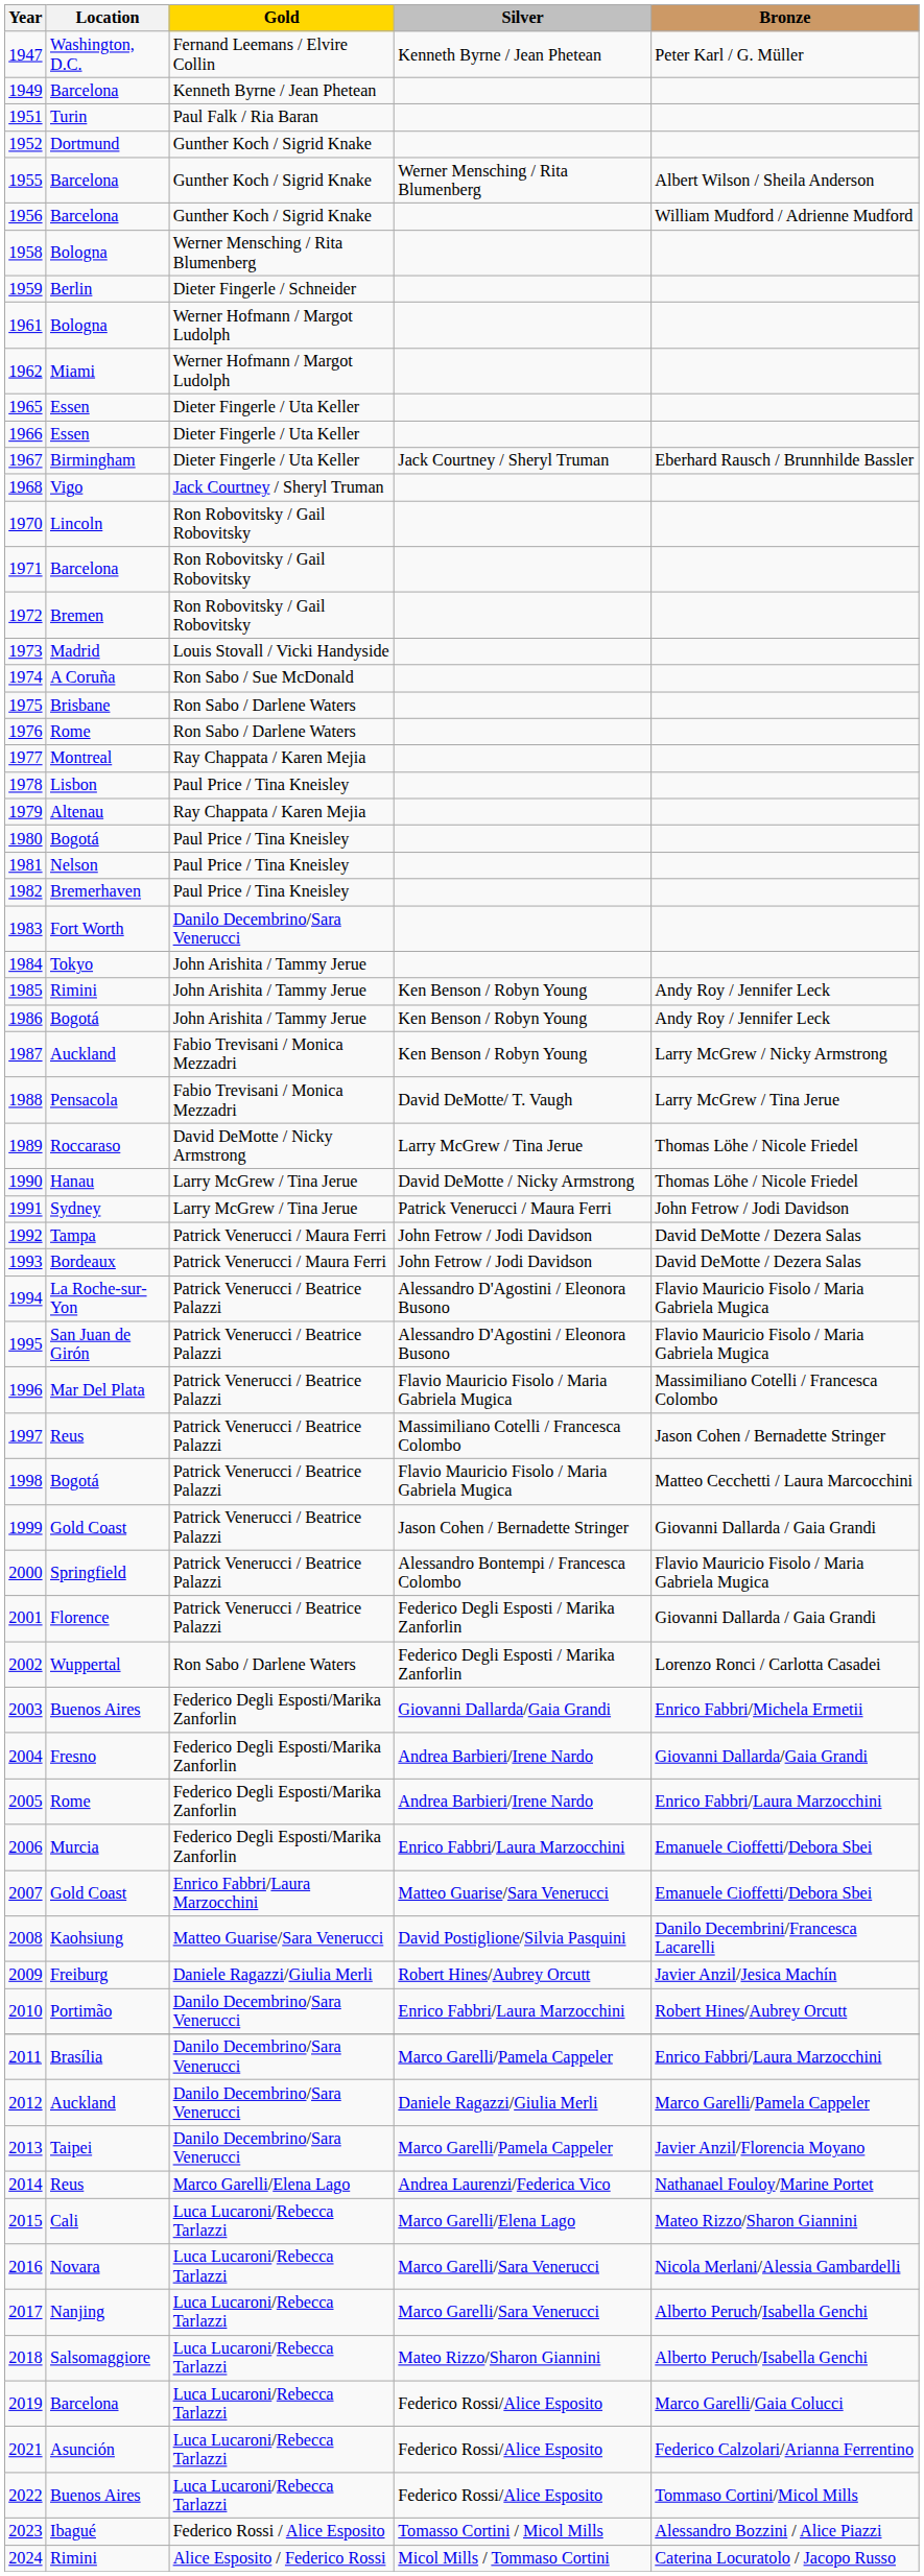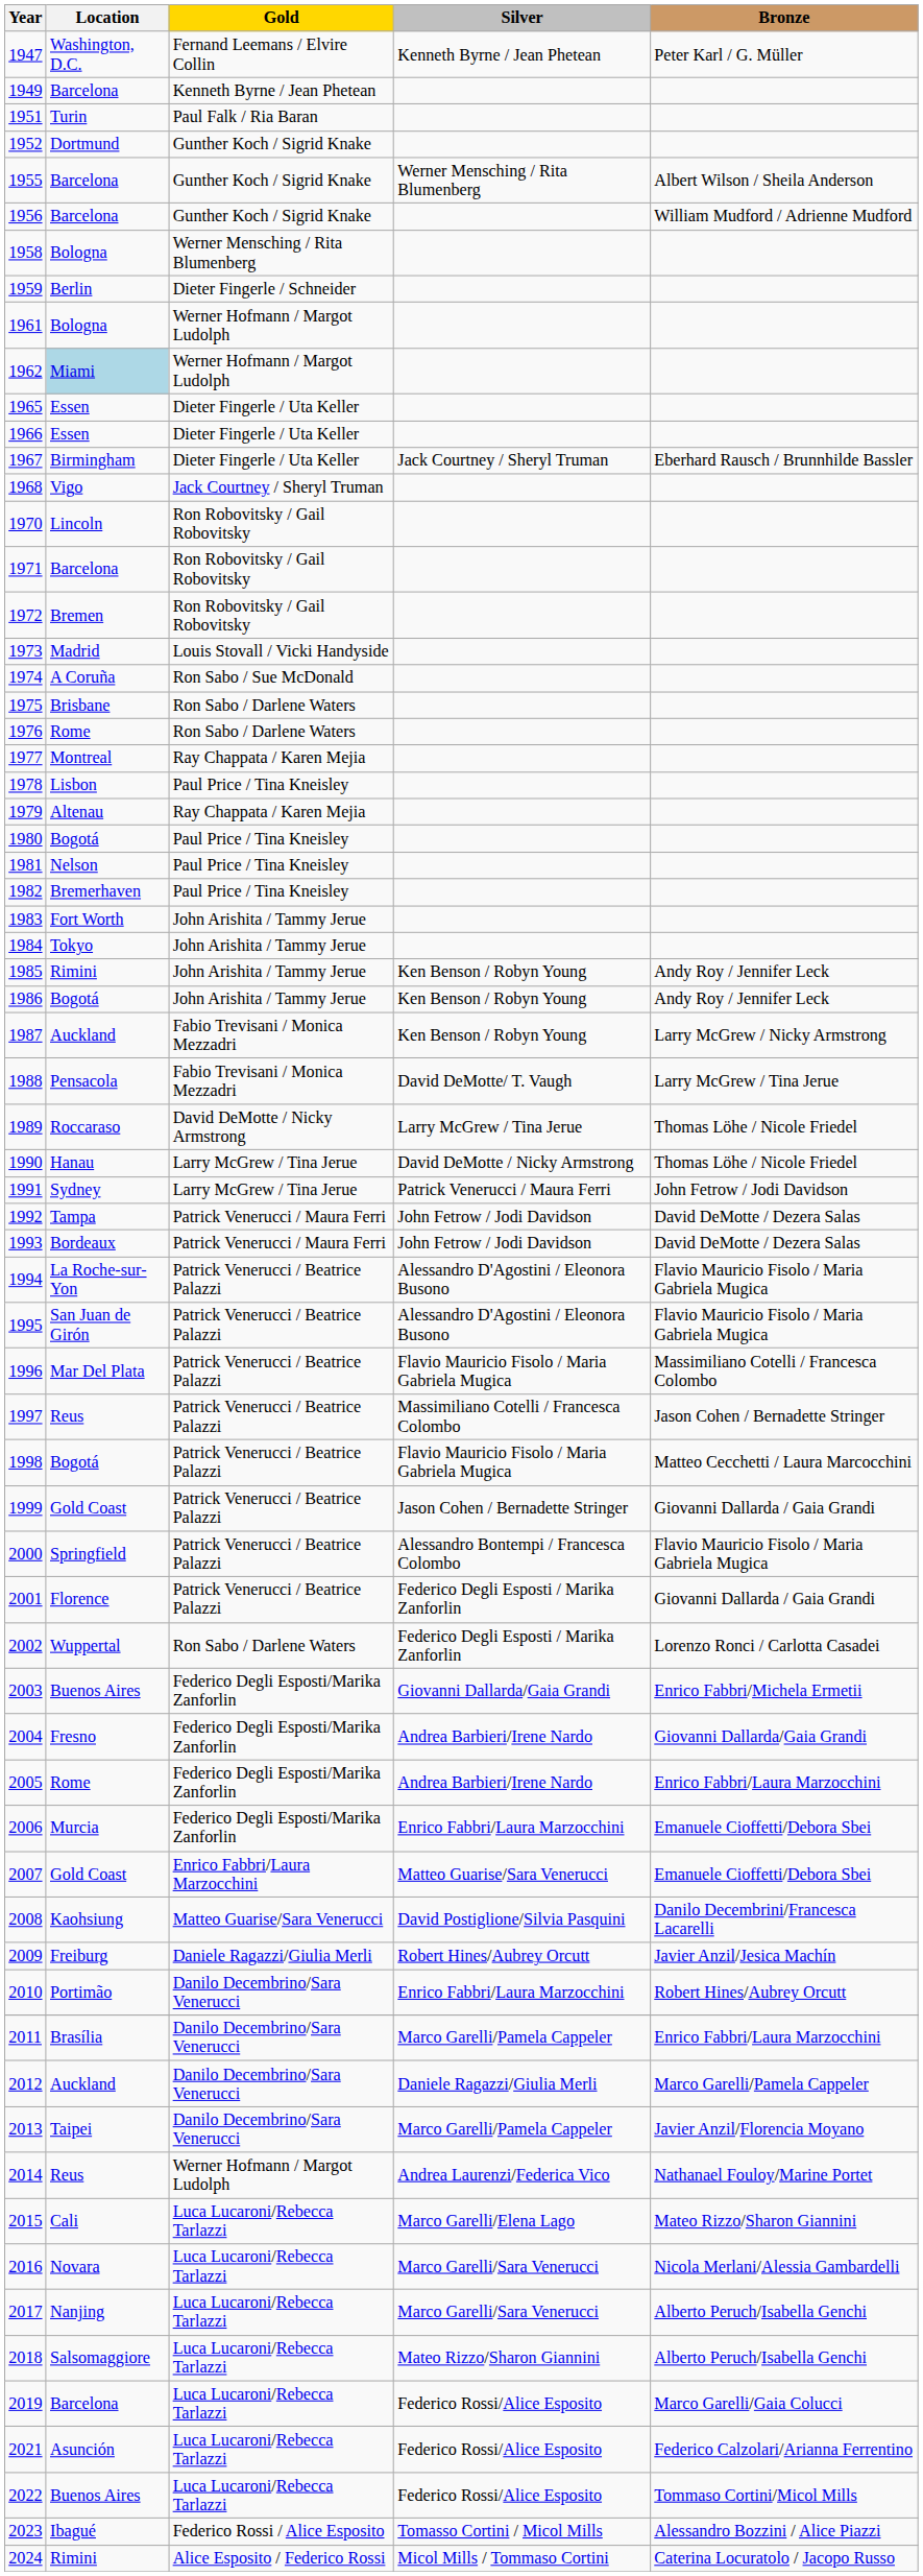1962 | Location: no background -> lightblue background
1983 | Gold: Danilo Decembrino/Sara Venerucci -> John Arishita / Tammy Jerue
2014 | Gold: Marco Garelli/Elena Lago -> Werner Hofmann / Margot Ludolph
